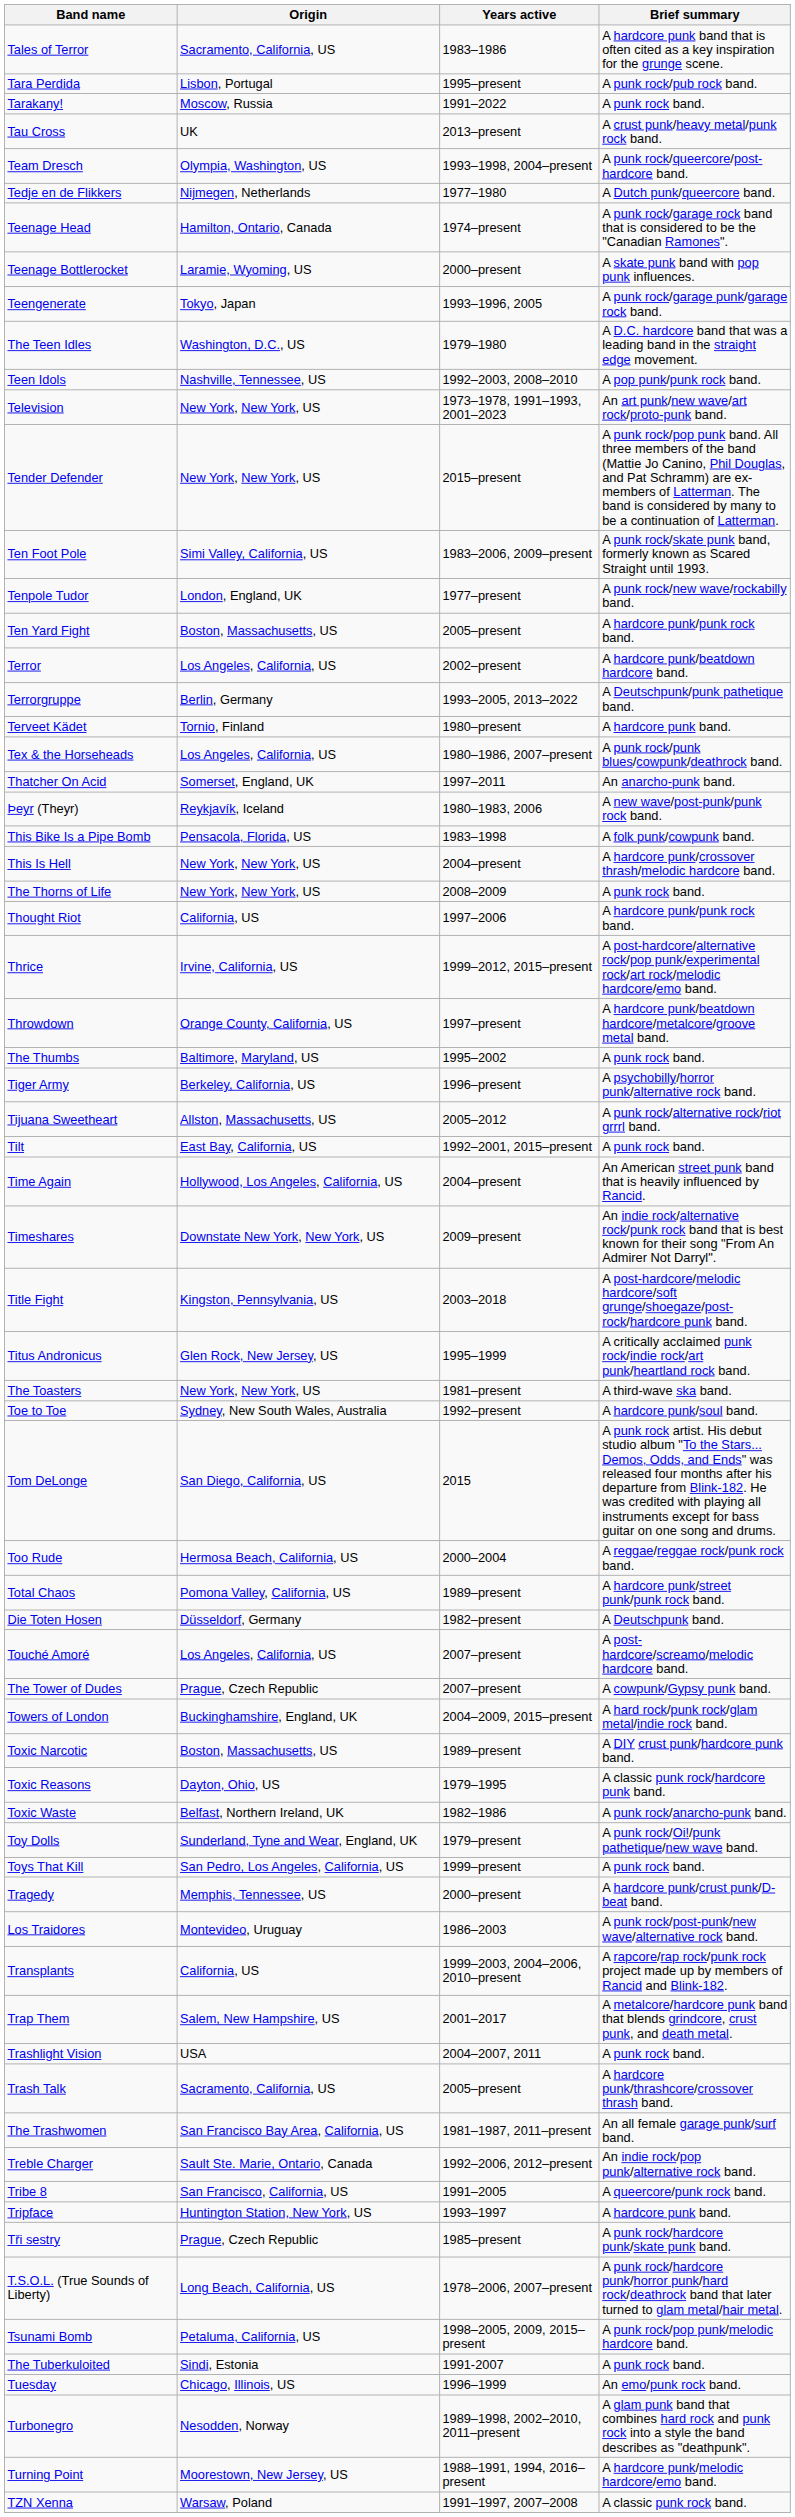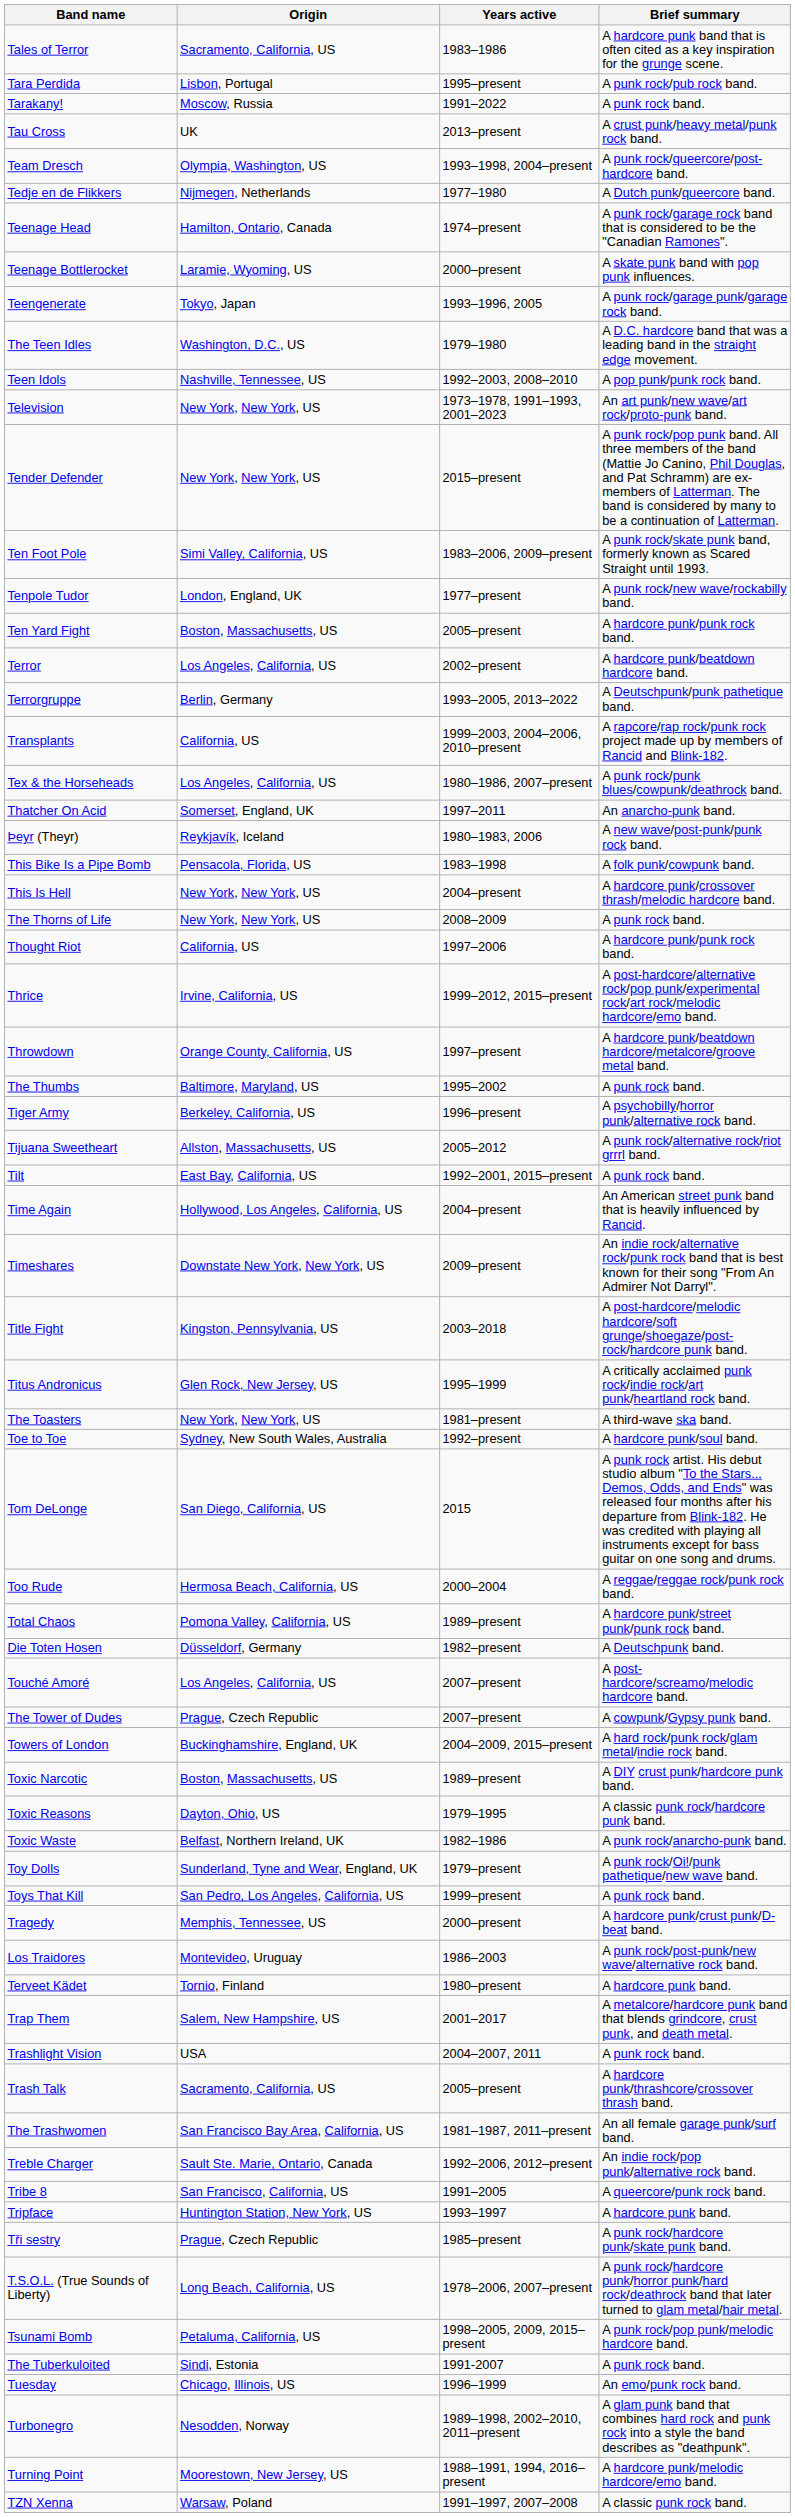rows swapped: Terveet Kädet <-> Transplants
